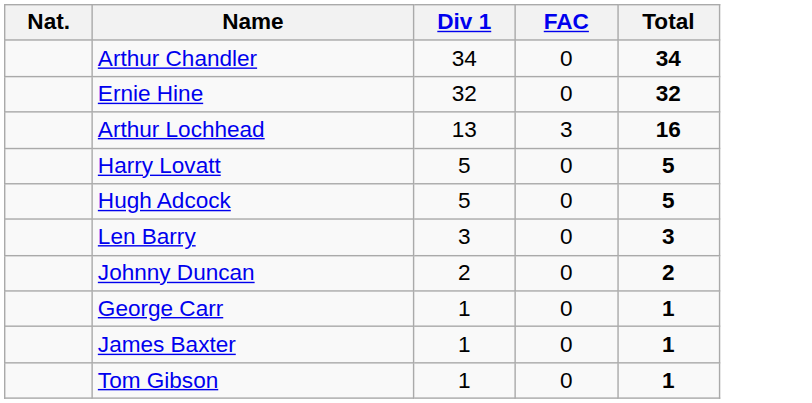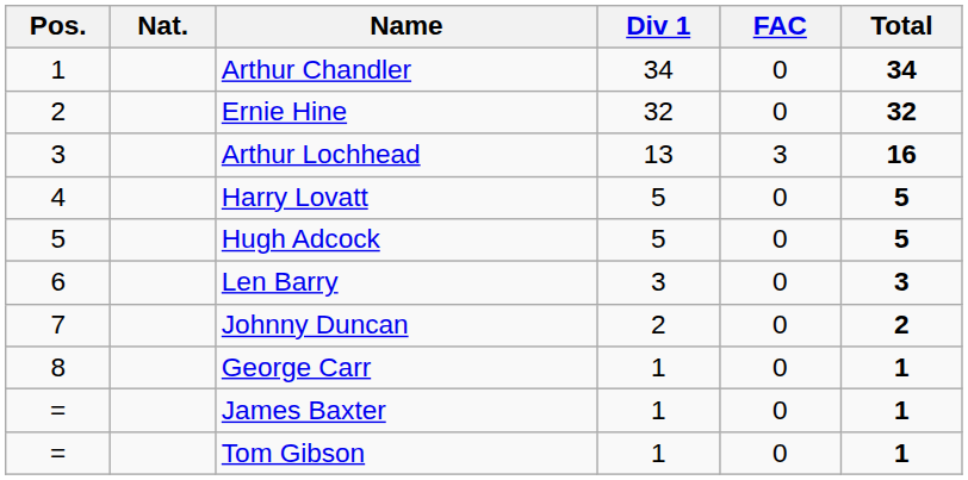+ column: Pos. | 1 | 2 | 3 | 4 | 5 | 6 | 7 | 8 | = | =
